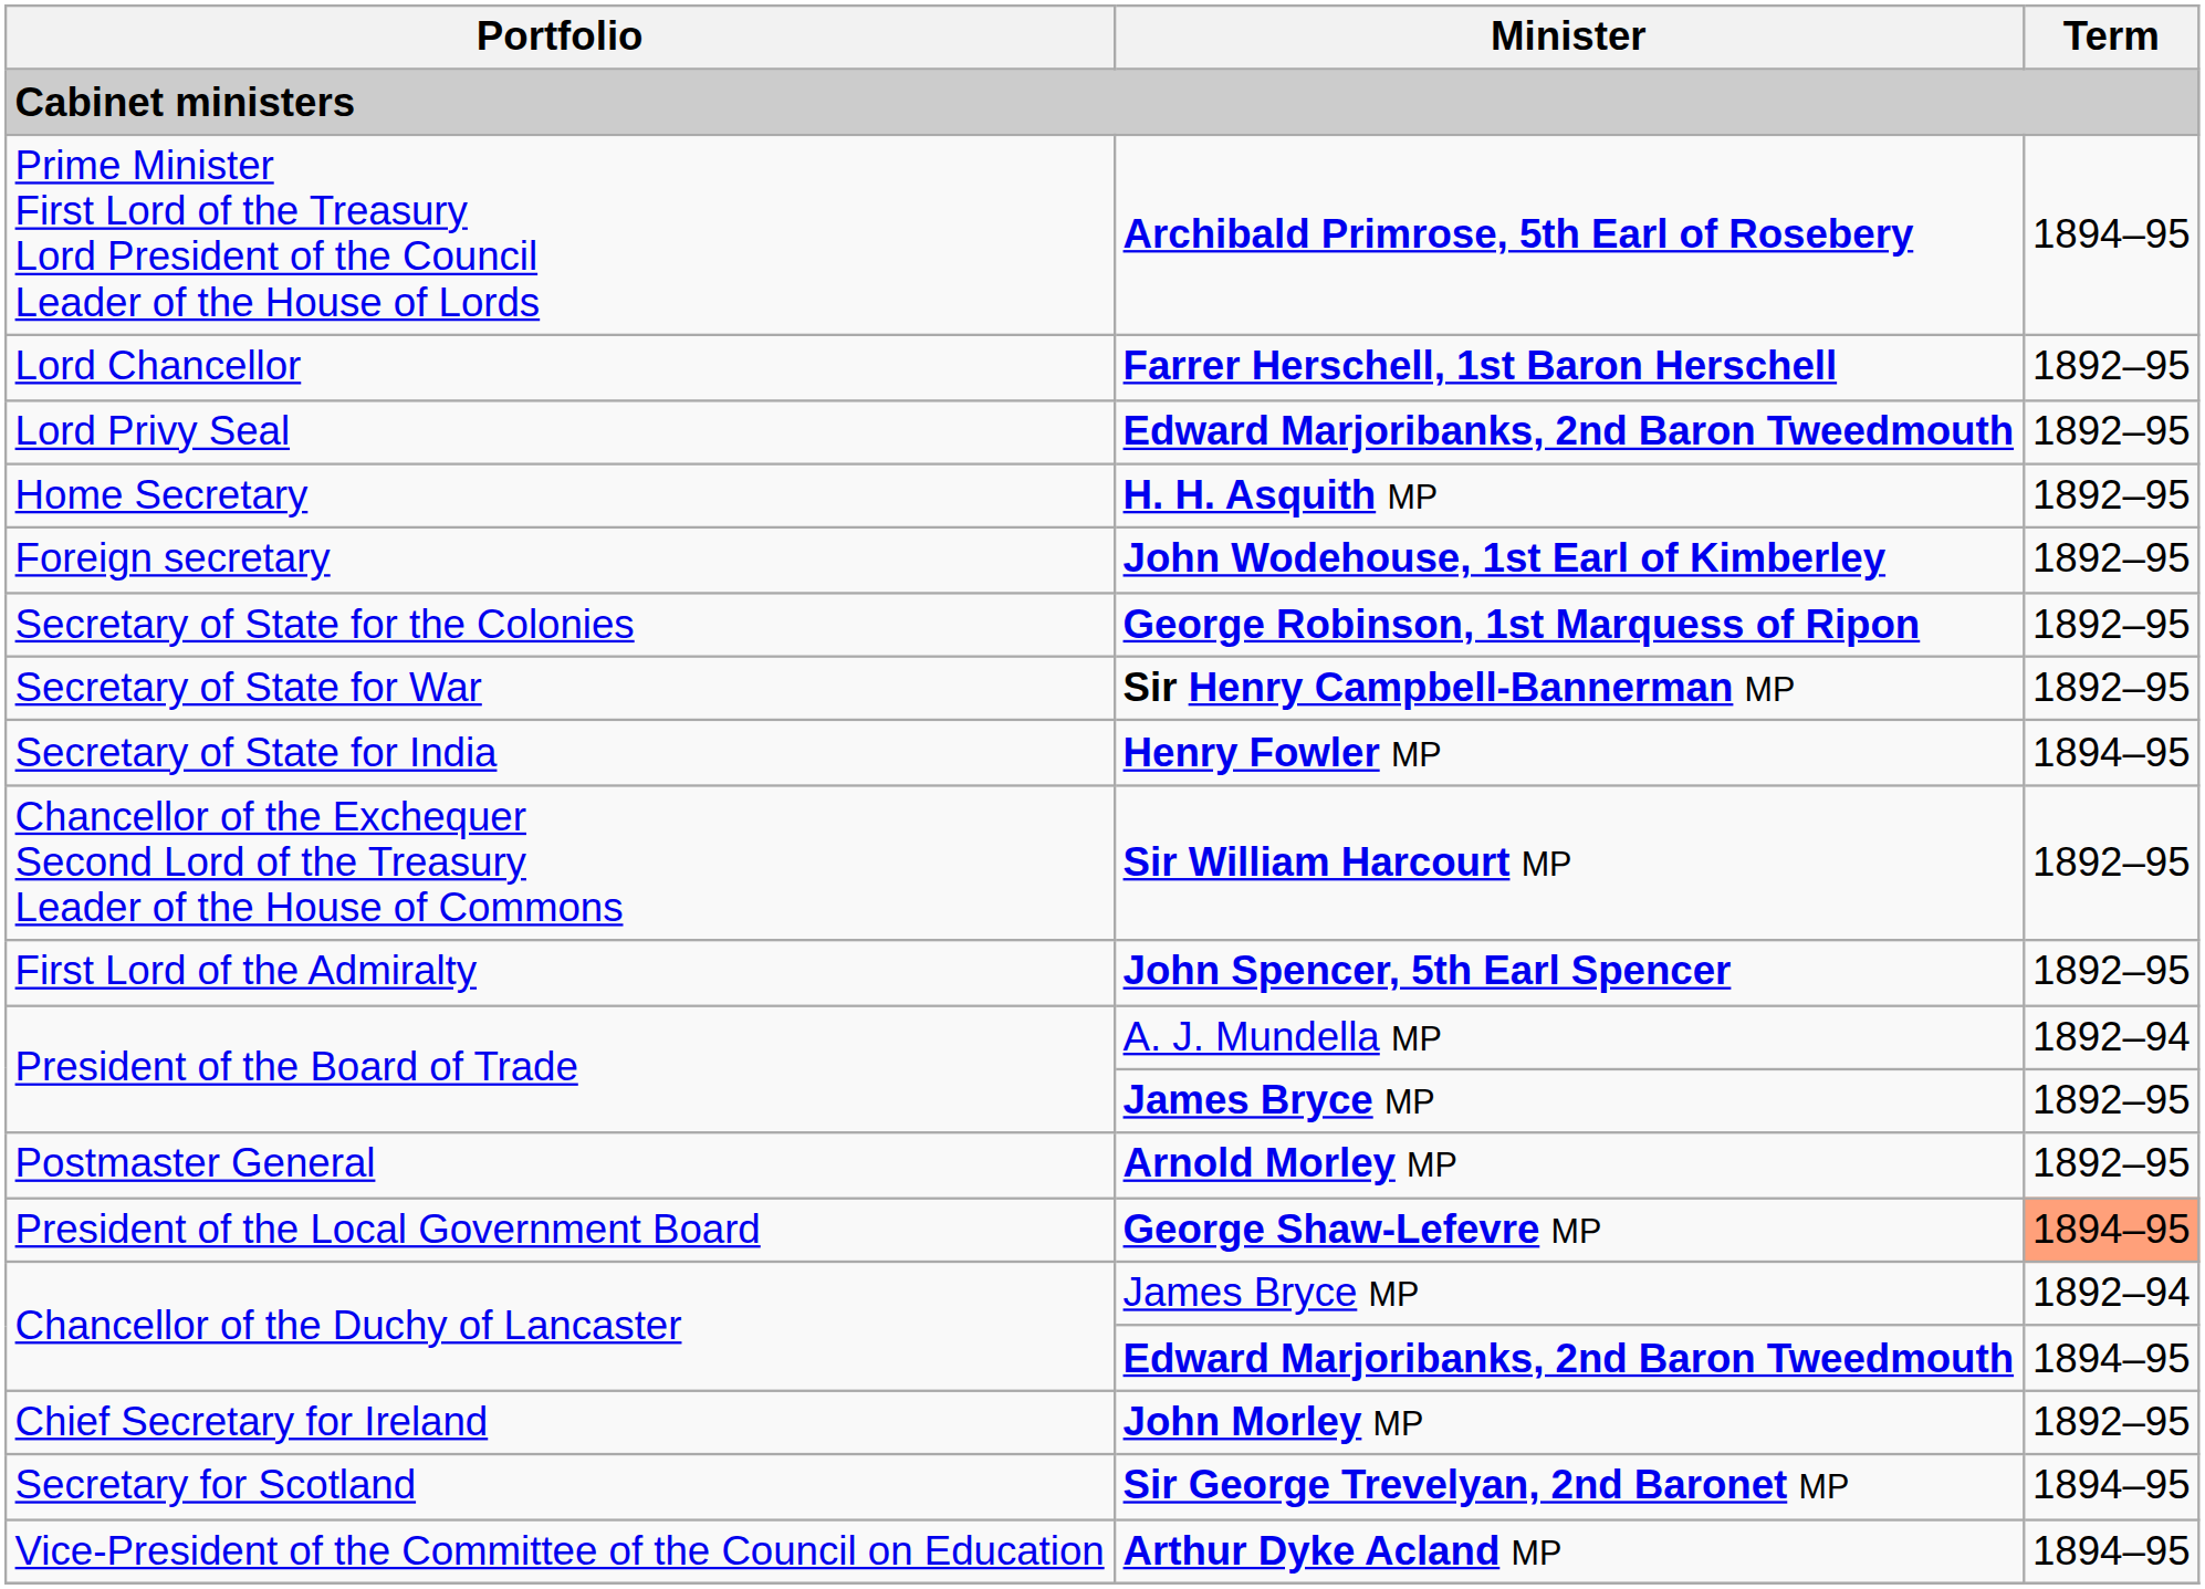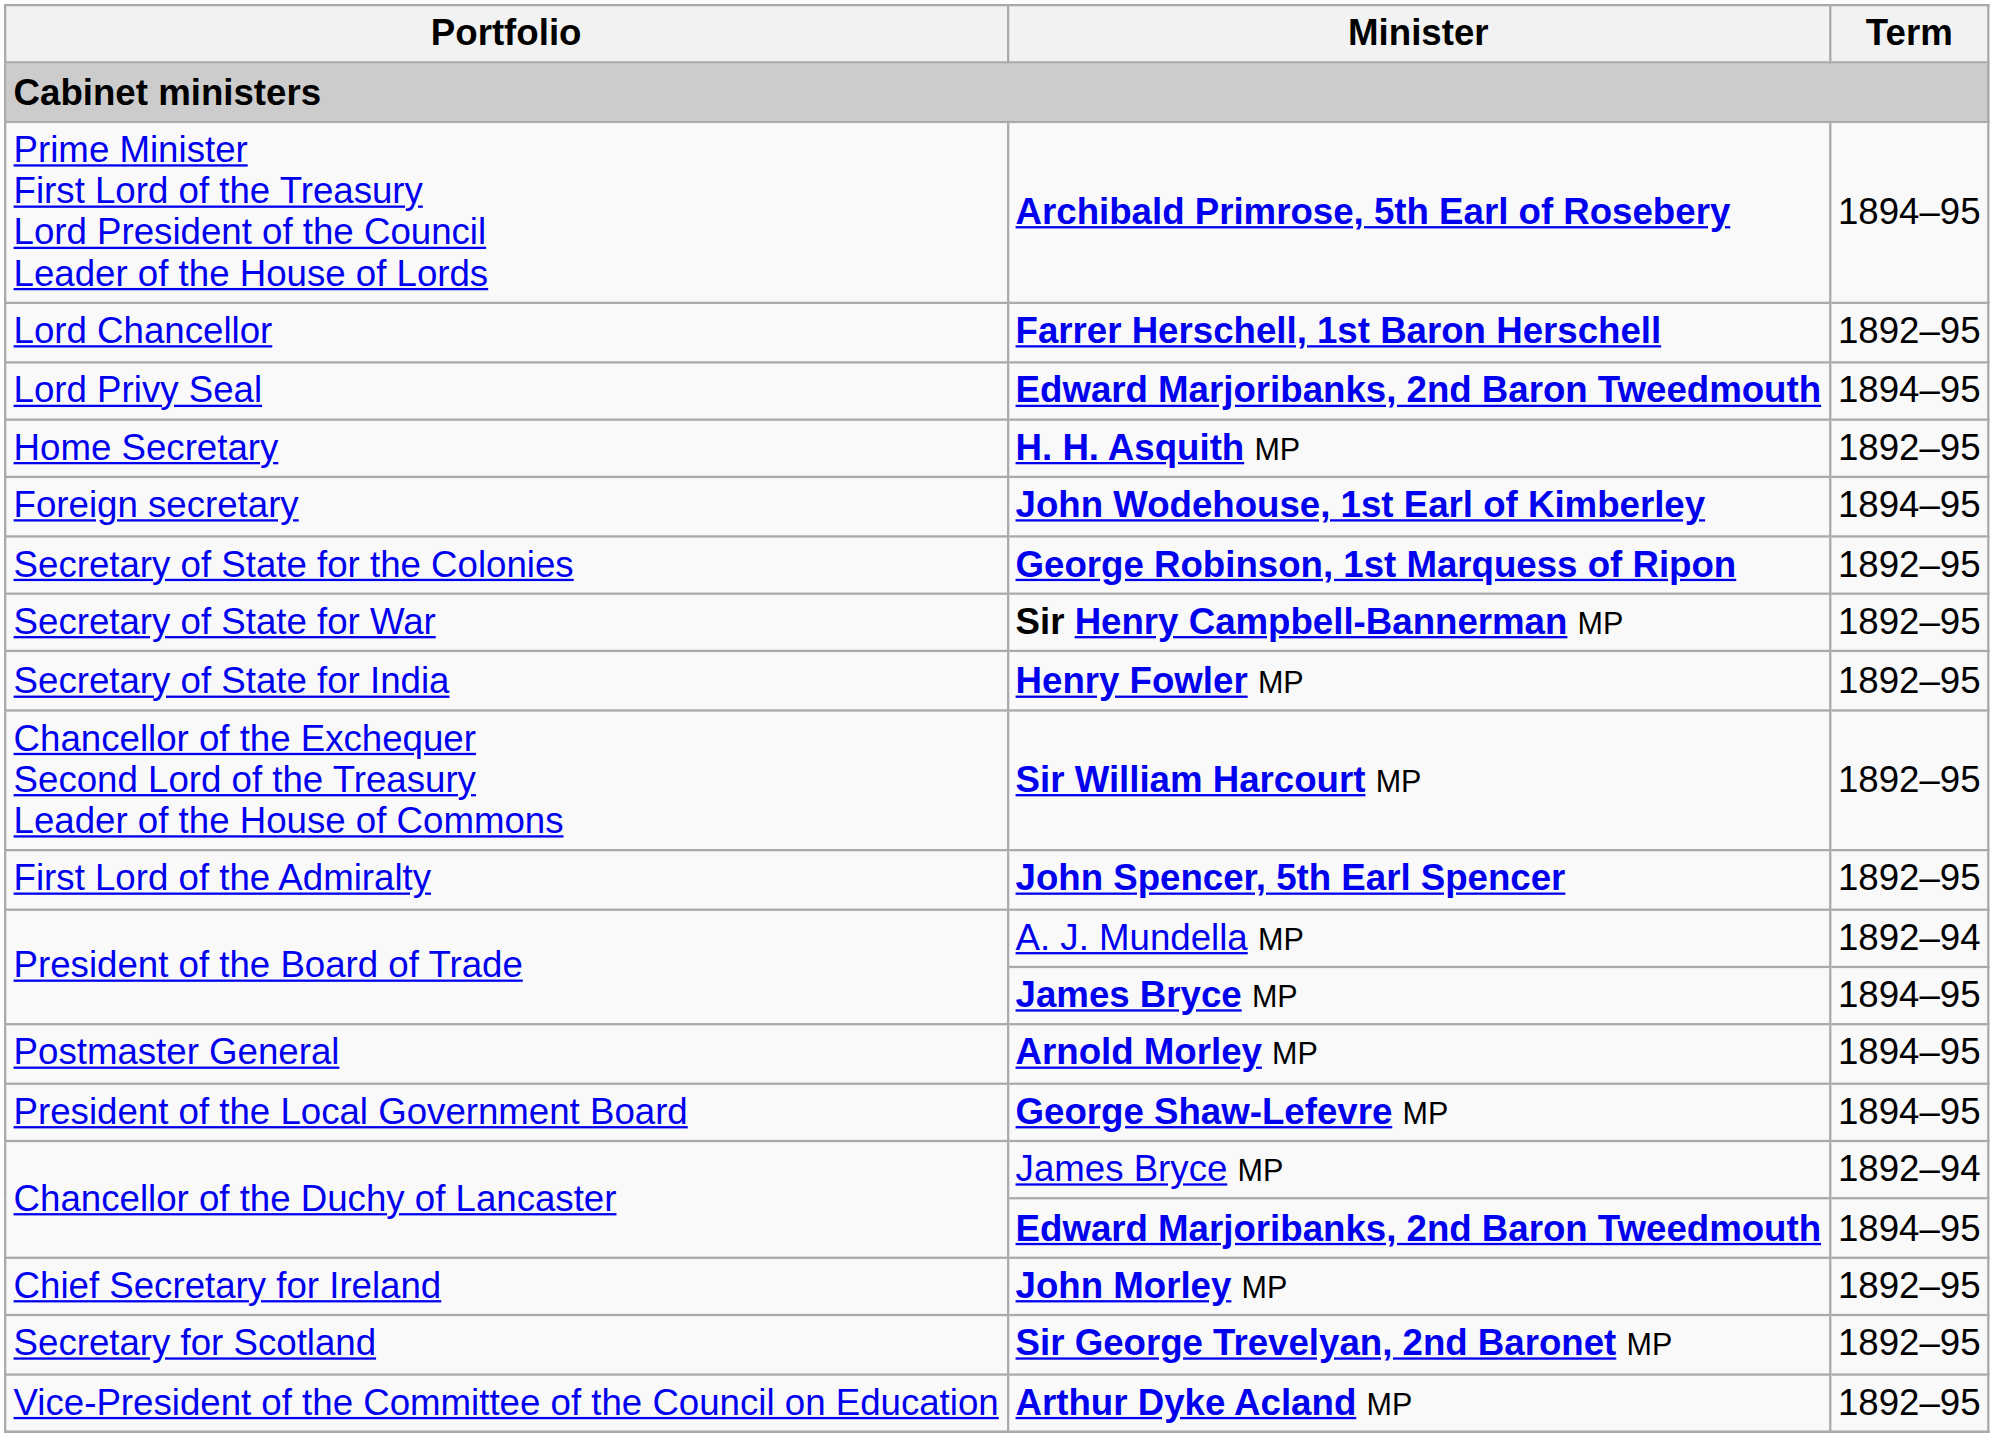Lord Privy Seal | Term: 1892–95 -> 1894–95
Foreign secretary | Term: 1892–95 -> 1894–95
Secretary of State for India | Term: 1894–95 -> 1892–95
President of the Board of Trade / James Bryce MP | Term: 1892–95 -> 1894–95
Postmaster General | Term: 1892–95 -> 1894–95
President of the Local Government Board | Term: lightsalmon background -> no background
Secretary for Scotland | Term: 1894–95 -> 1892–95
Vice-President of the Committee of the Council on Education | Term: 1894–95 -> 1892–95
